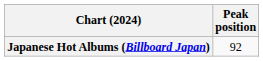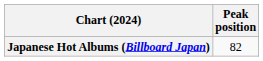Japanese Hot Albums (Billboard Japan) | Peak position: 92 -> 82
